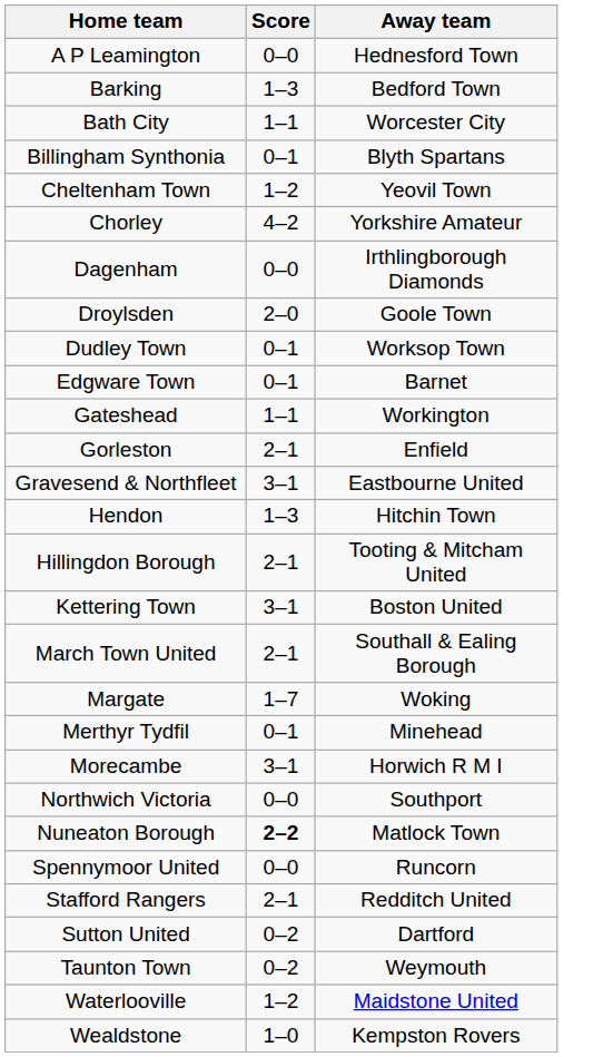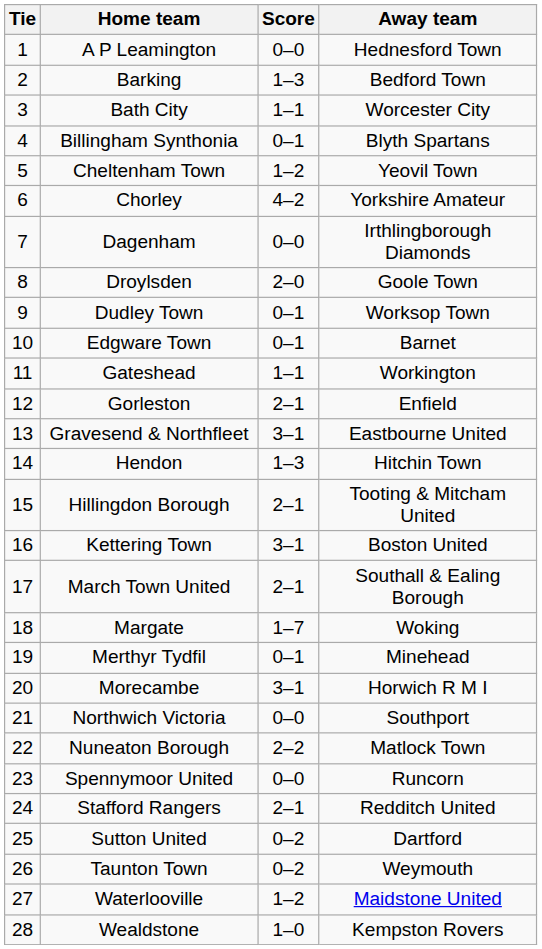+ column: Tie | 1 | 2 | 3 | 4 | 5 | 6 | 7 | 8 | 9 | 10 | 11 | 12 | 13 | 14 | 15 | 16 | 17 | 18 | 19 | 20 | 21 | 22 | 23 | 24 | 25 | 26 | 27 | 28
Nuneaton Borough | Score: bold -> normal
